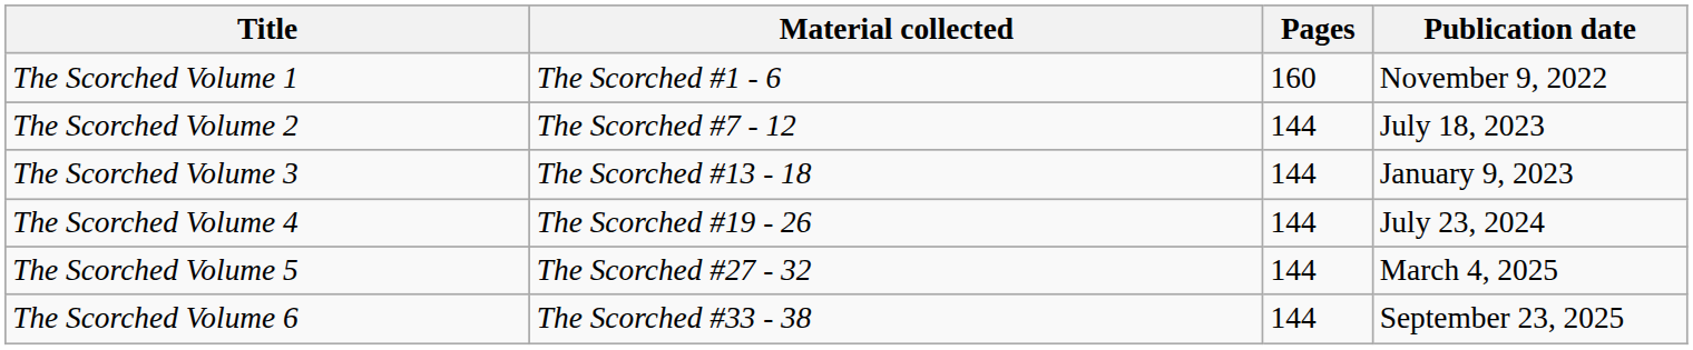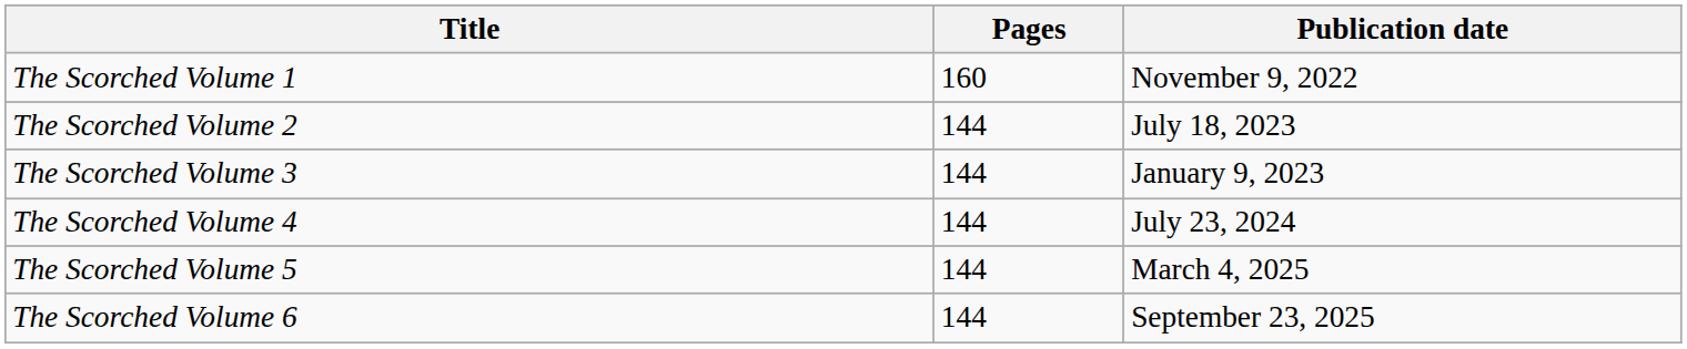- column: Material collected | The Scorched #1 - 6 | The Scorched #7 - 12 | The Scorched #13 - 18 | The Scorched #19 - 26 | The Scorched #27 - 32 | The Scorched #33 - 38
